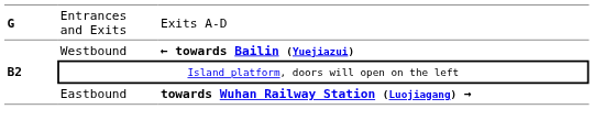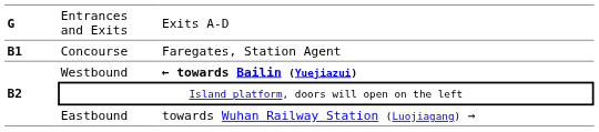+ row: B1 | Concourse | Faregates, Station Agent
Eastbound | column 3: bold -> normal
